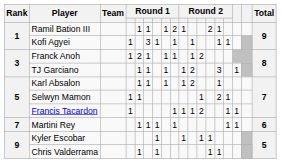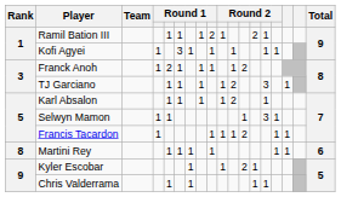Selwyn Mamon | column 14: 2 -> 3
Martini Rey | Rank: 7 -> 8
Kyler Escobar | column 12: 1 -> 2
